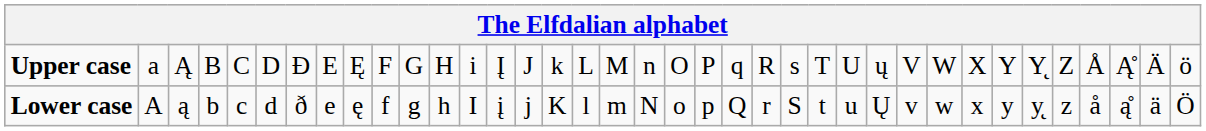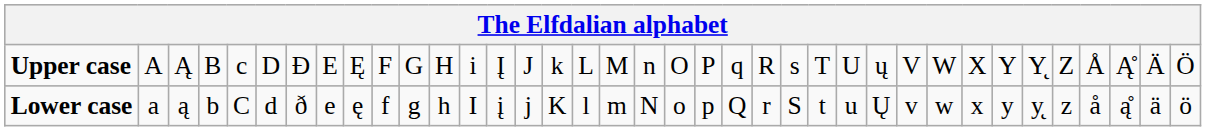Upper case | column 2: a -> A
Upper case | column 5: C -> c
Upper case | column 37: ö -> Ö
Lower case | column 2: A -> a
Lower case | column 5: c -> C
Lower case | column 37: Ö -> ö
